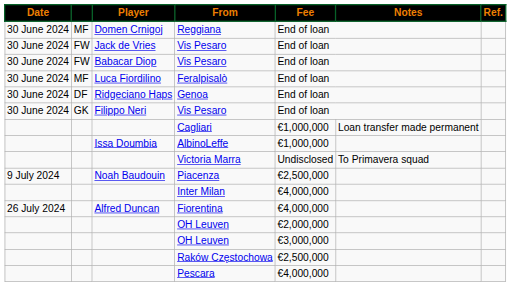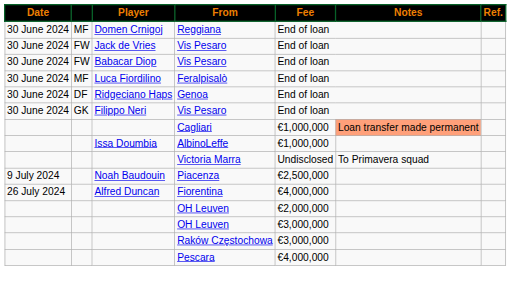Cagliari | Notes: no background -> lightsalmon background
- row: Inter Milan | €4,000,000
Raków Częstochowa | Fee: €2,500,000 -> €3,000,000
